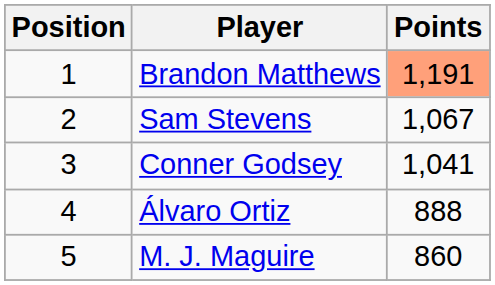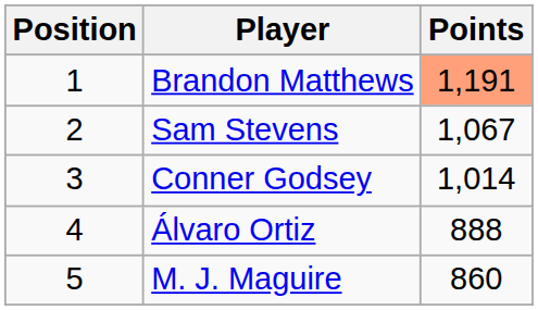Conner Godsey | Points: 1,041 -> 1,014
